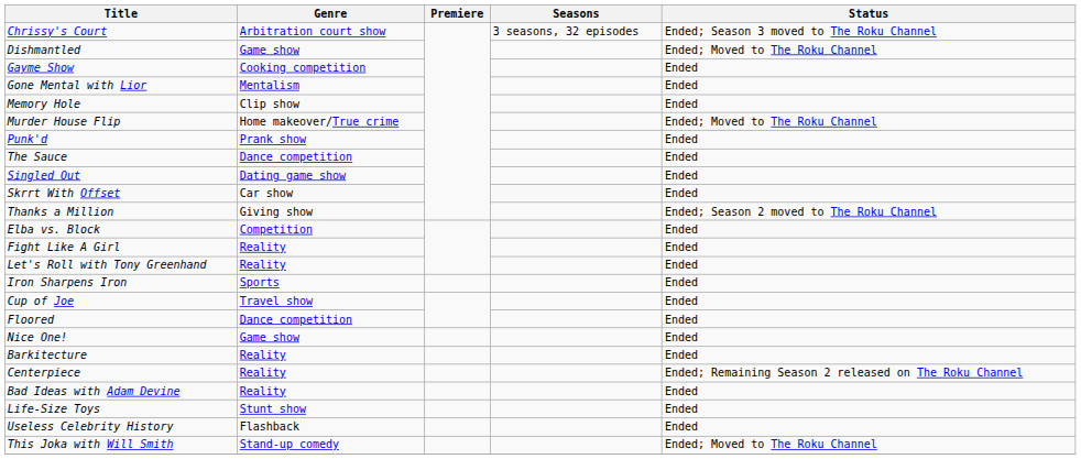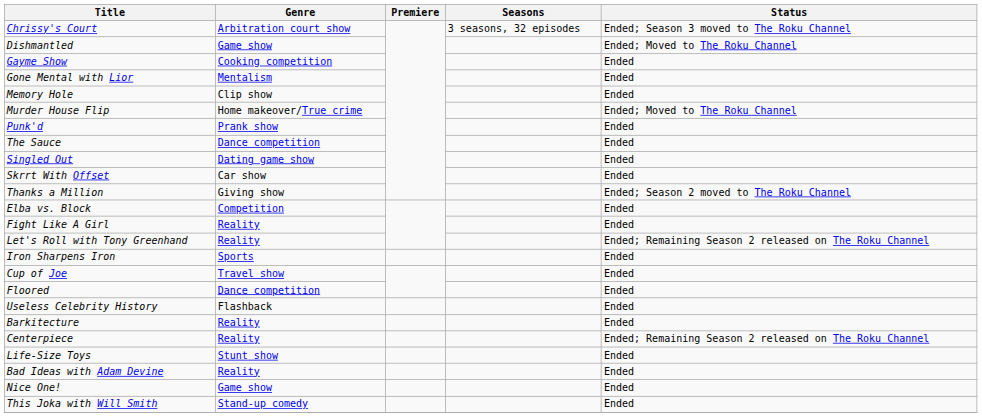Let's Roll with Tony Greenhand | Status: Ended -> Ended; Remaining Season 2 released on The Roku Channel
rows swapped: Useless Celebrity History <-> Nice One!
rows swapped: Life-Size Toys <-> Bad Ideas with Adam Devine
This Joka with Will Smith | Status: Ended; Moved to The Roku Channel -> Ended
